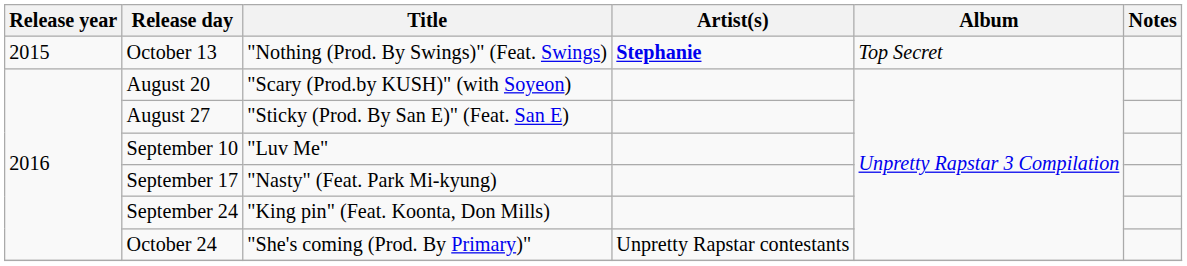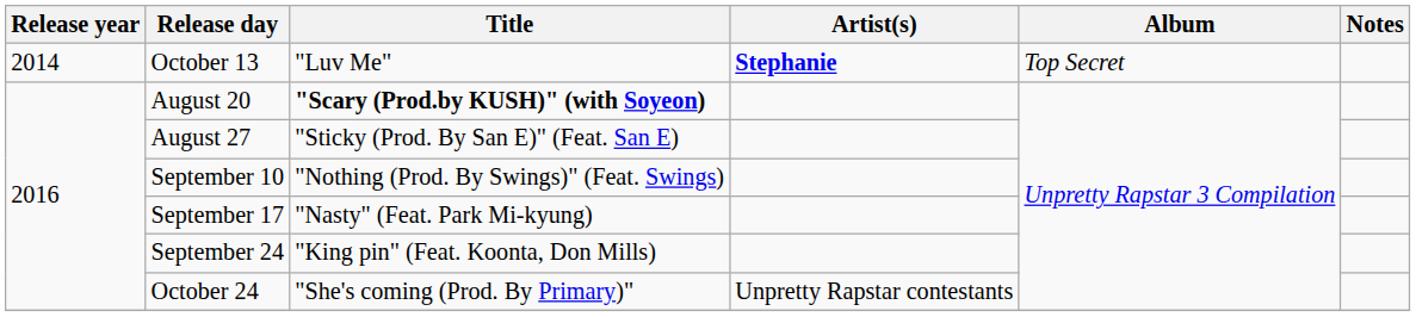October 13 | Release year: 2015 -> 2014
October 13 | Title: "Nothing (Prod. By Swings)" (Feat. Swings) -> "Luv Me"
August 20 | Title: normal -> bold
September 10 | Title: "Luv Me" -> "Nothing (Prod. By Swings)" (Feat. Swings)
